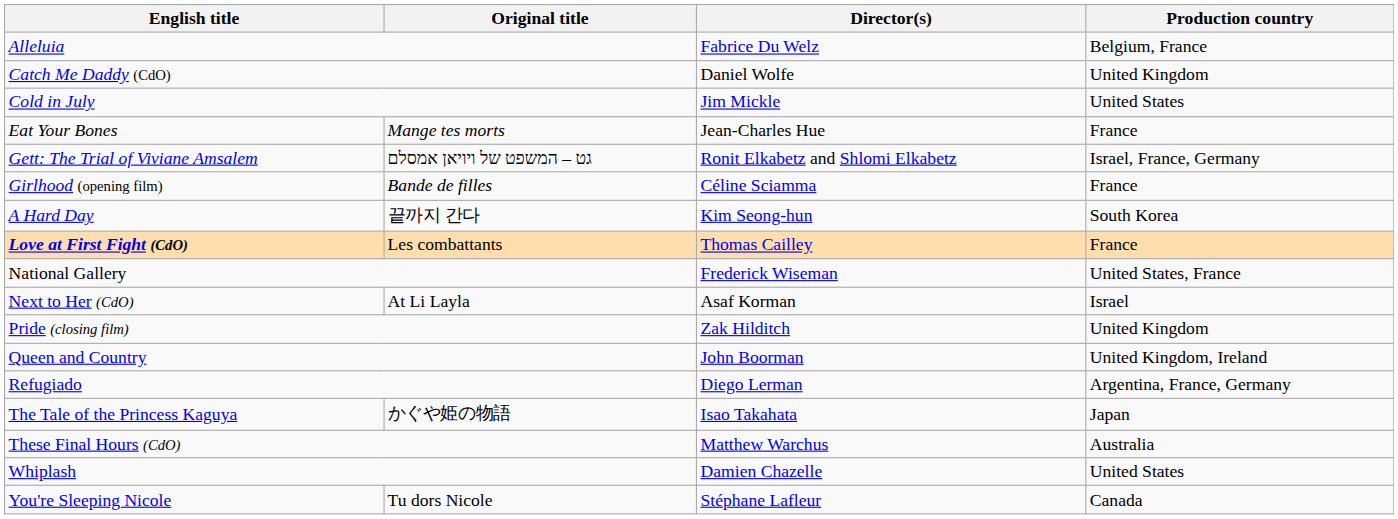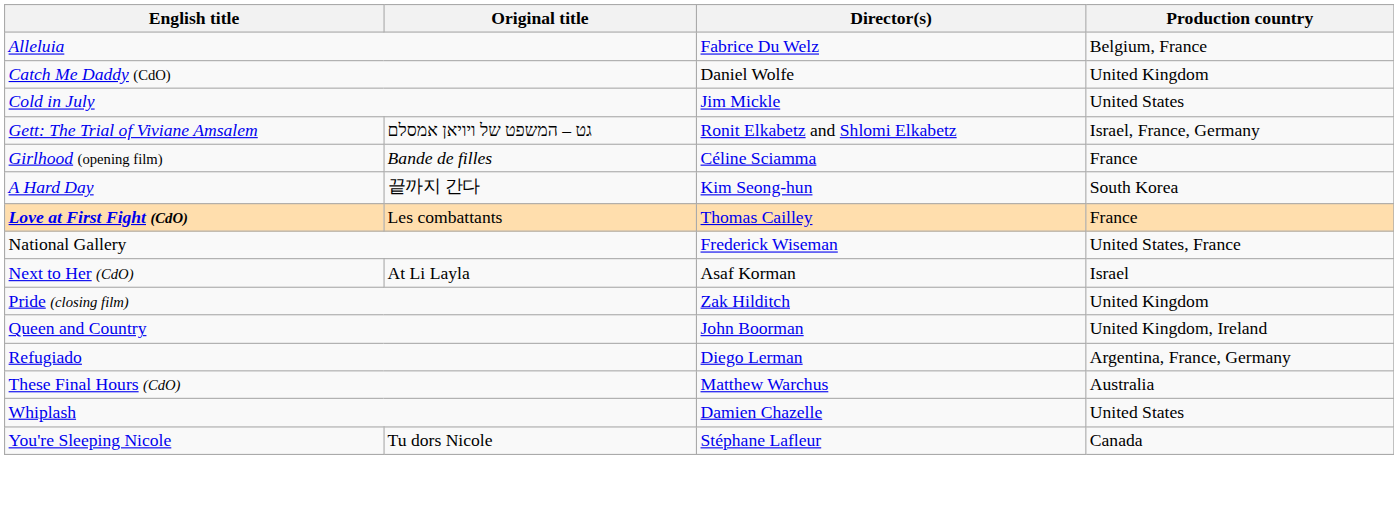- row: Eat Your Bones | Mange tes morts | Jean-Charles Hue | France
- row: The Tale of the Princess Kaguya | かぐや姫の物語 | Isao Takahata | Japan
